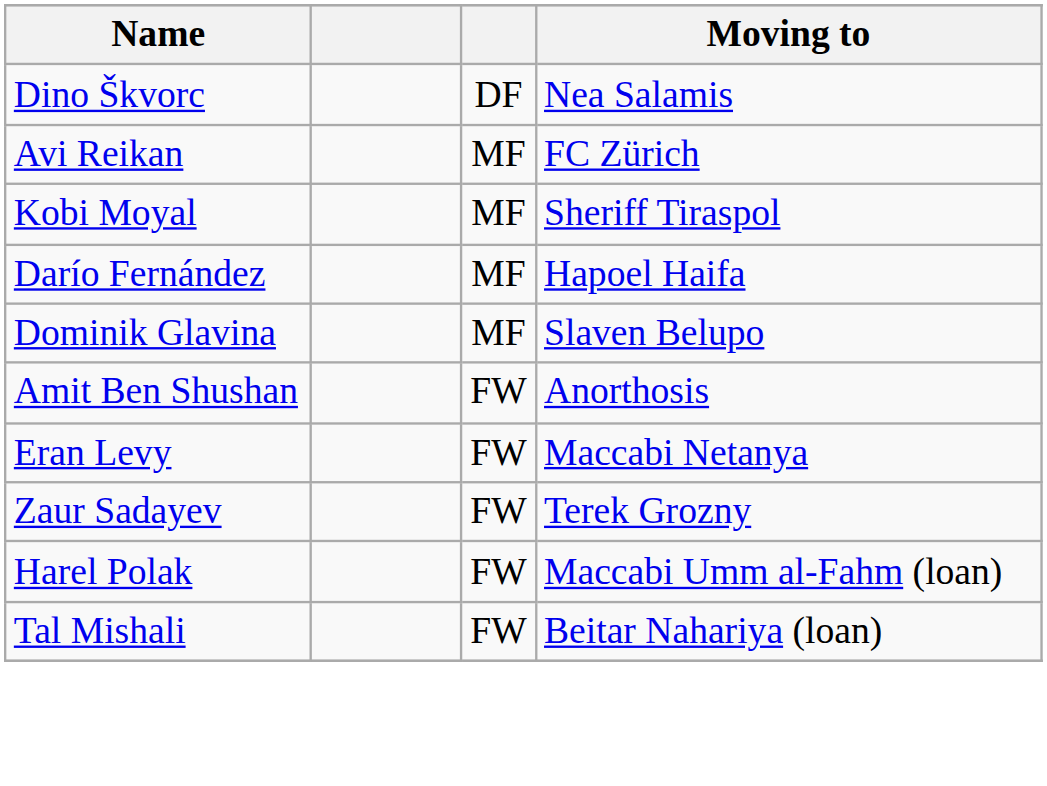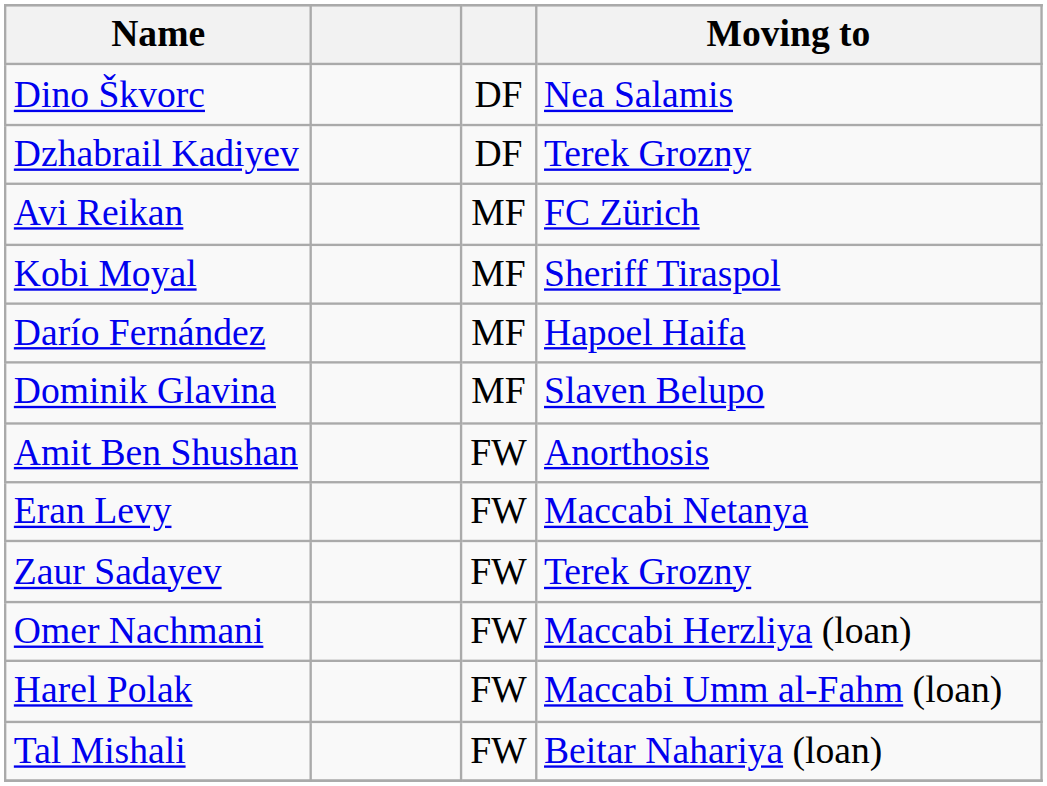+ row: Dzhabrail Kadiyev | DF | Terek Grozny
+ row: Omer Nachmani | FW | Maccabi Herzliya (loan)
